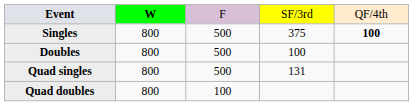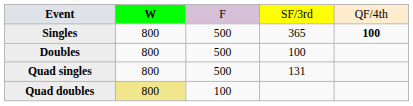Singles | column 4: 375 -> 365
Quad doubles | column 2: no background -> khaki background
